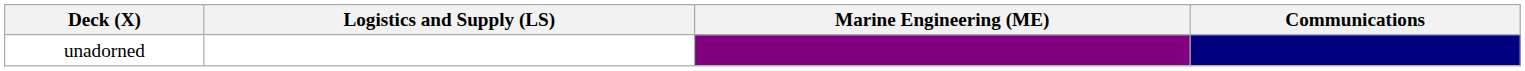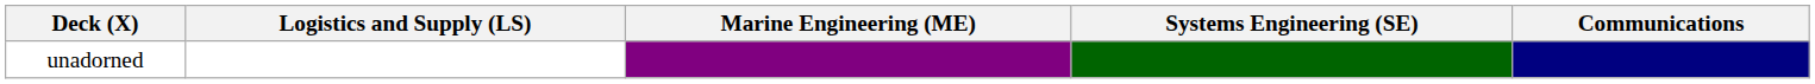+ column: Systems Engineering (SE)
